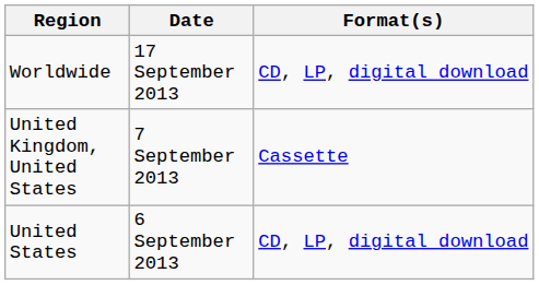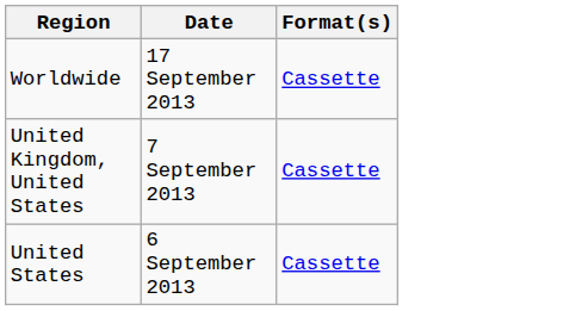Worldwide | Format(s): CD, LP, digital download -> Cassette
United States | Format(s): CD, LP, digital download -> Cassette
